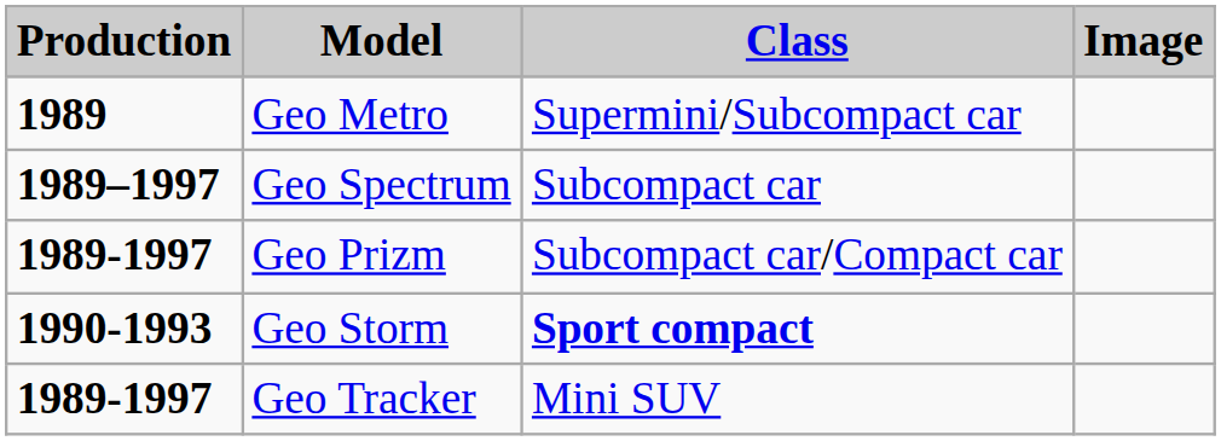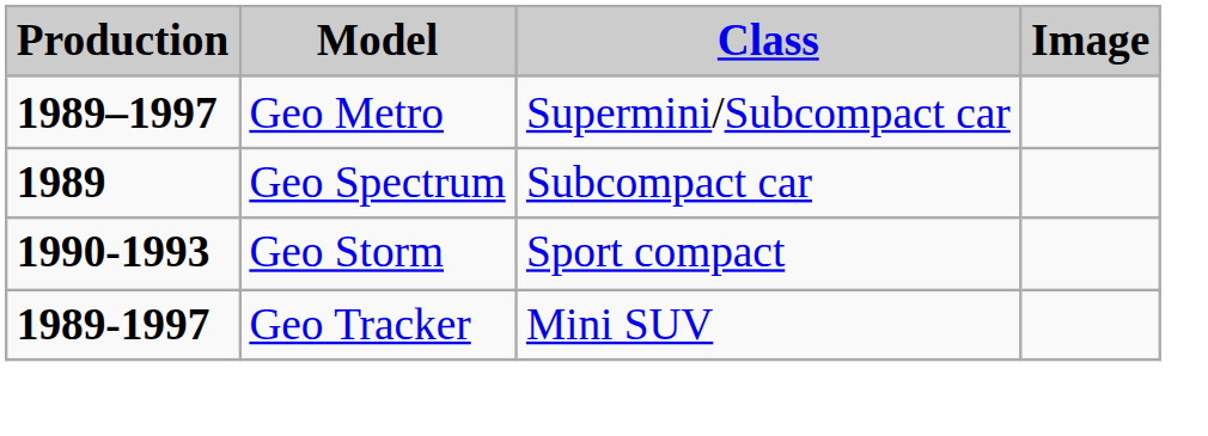Geo Metro | Production: 1989 -> 1989–1997
Geo Spectrum | Production: 1989–1997 -> 1989
- row: 1989-1997 | Geo Prizm | Subcompact car/Compact car
Geo Storm | Class: bold -> normal
